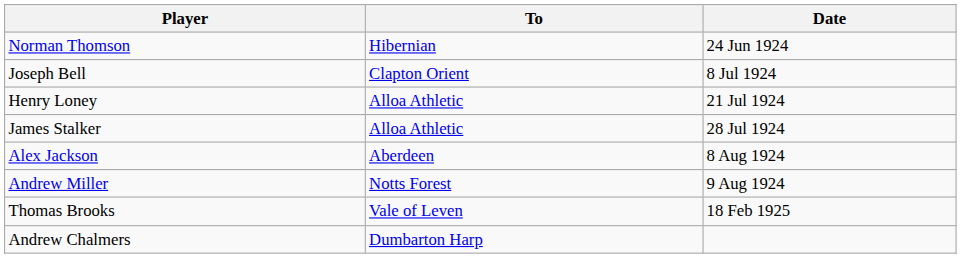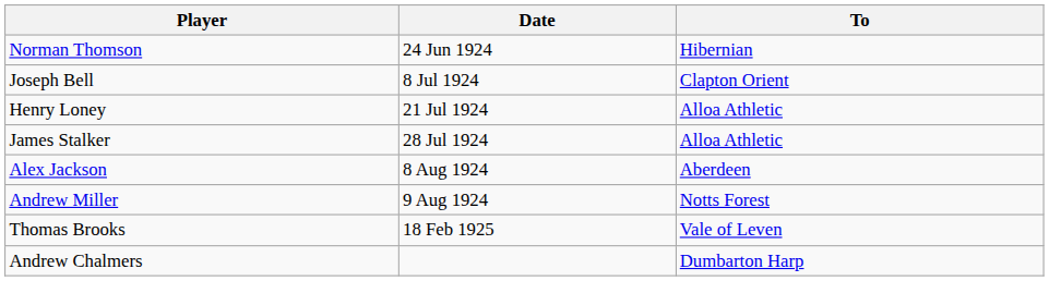columns swapped: To <-> Date
